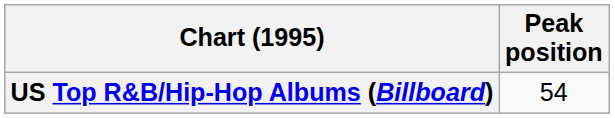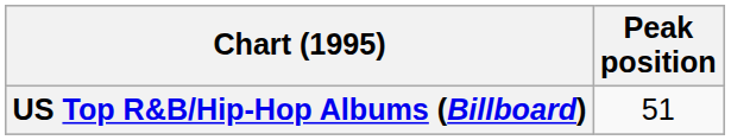US Top R&B/Hip-Hop Albums (Billboard) | Peak position: 54 -> 51
